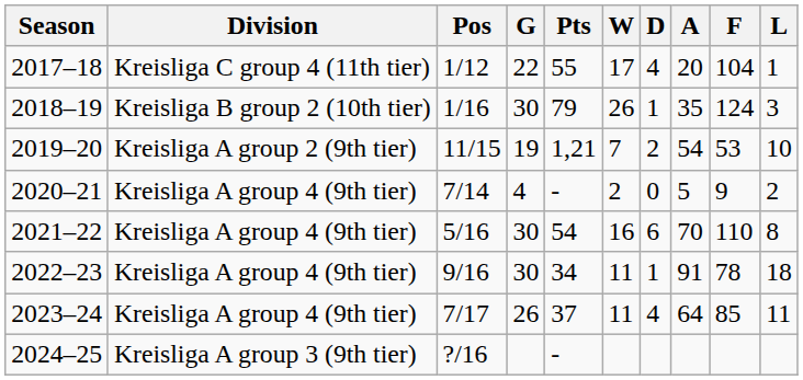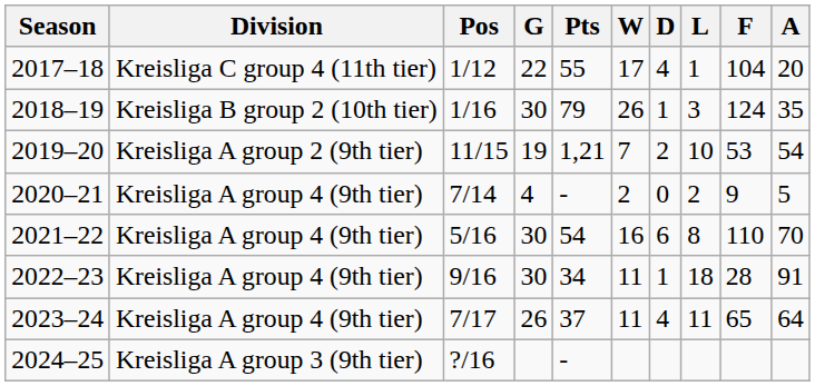columns swapped: L <-> A
2022–23 | F: 78 -> 28
2023–24 | F: 85 -> 65
